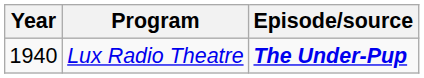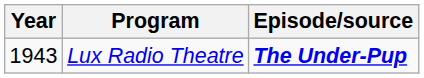Lux Radio Theatre | Year: 1940 -> 1943
